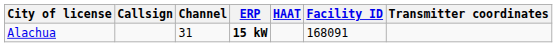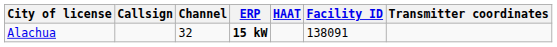Alachua | Channel: 31 -> 32
Alachua | Facility ID: 168091 -> 138091
